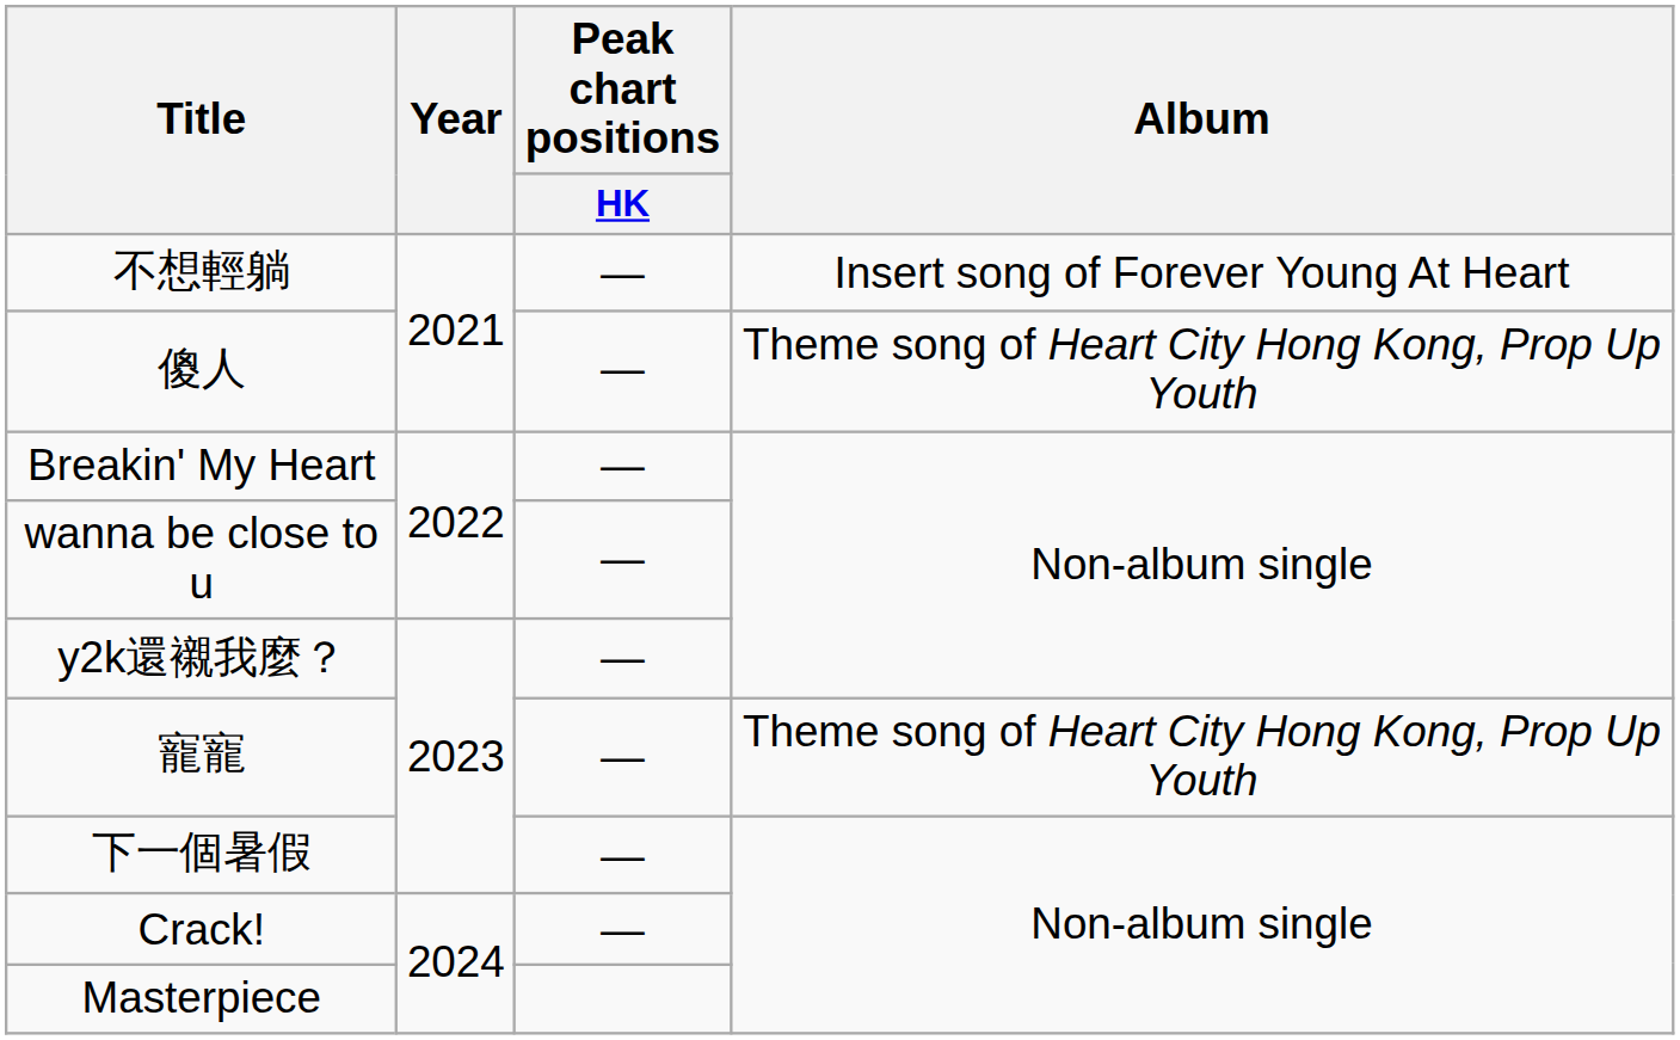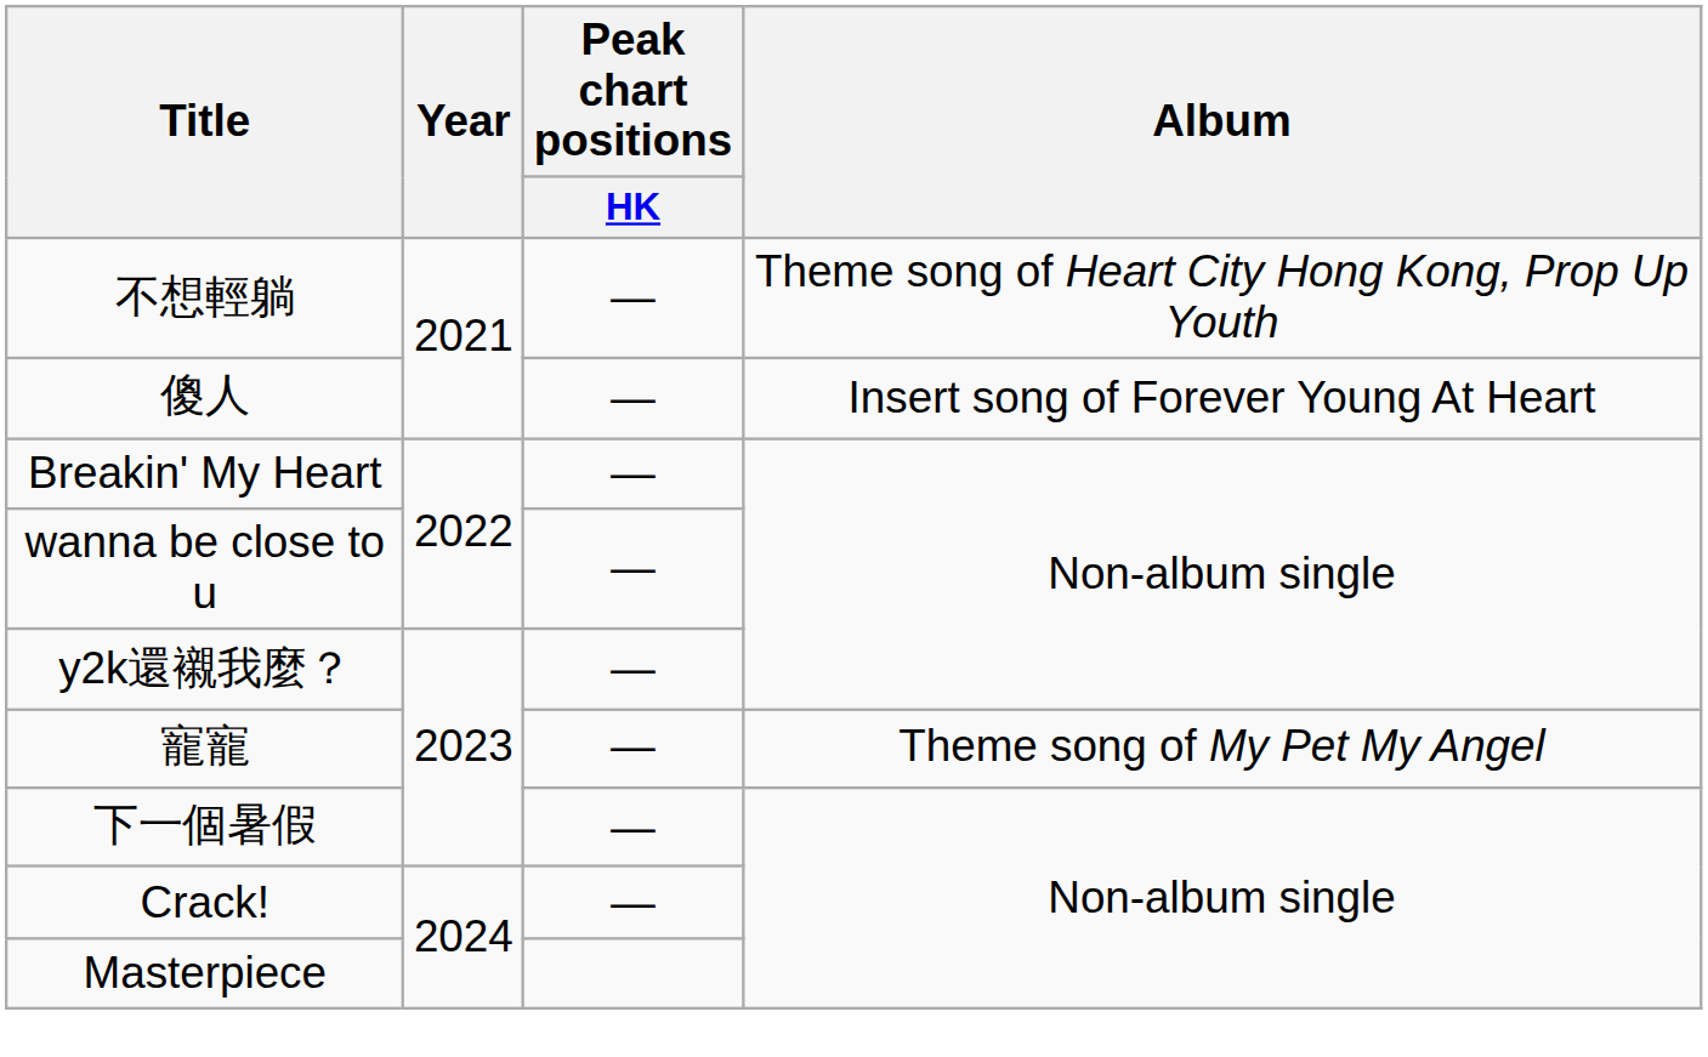不想輕躺 | Album: Insert song of Forever Young At Heart -> Theme song of Heart City Hong Kong, Prop Up Youth
傻人 | Album: Theme song of Heart City Hong Kong, Prop Up Youth -> Insert song of Forever Young At Heart
寵寵 | Album: Theme song of Heart City Hong Kong, Prop Up Youth -> Theme song of My Pet My Angel
